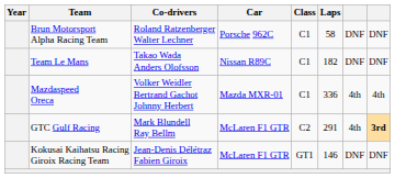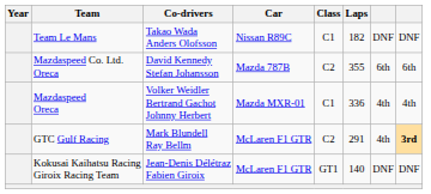- row: Brun Motorsport Alpha Racing Team | Roland Ratzenberger Walter Lechner | Porsche 962C | C1 | 58 | DNF | DNF
+ row: Mazdaspeed Co. Ltd. Oreca | David Kennedy Stefan Johansson | Mazda 787B | C2 | 355 | 6th | 6th
Kokusai Kaihatsu Racing Giroix Racing Team | Laps: 146 -> 140
